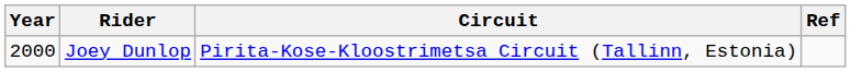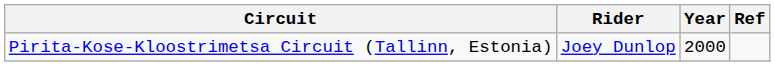columns swapped: Year <-> Circuit
